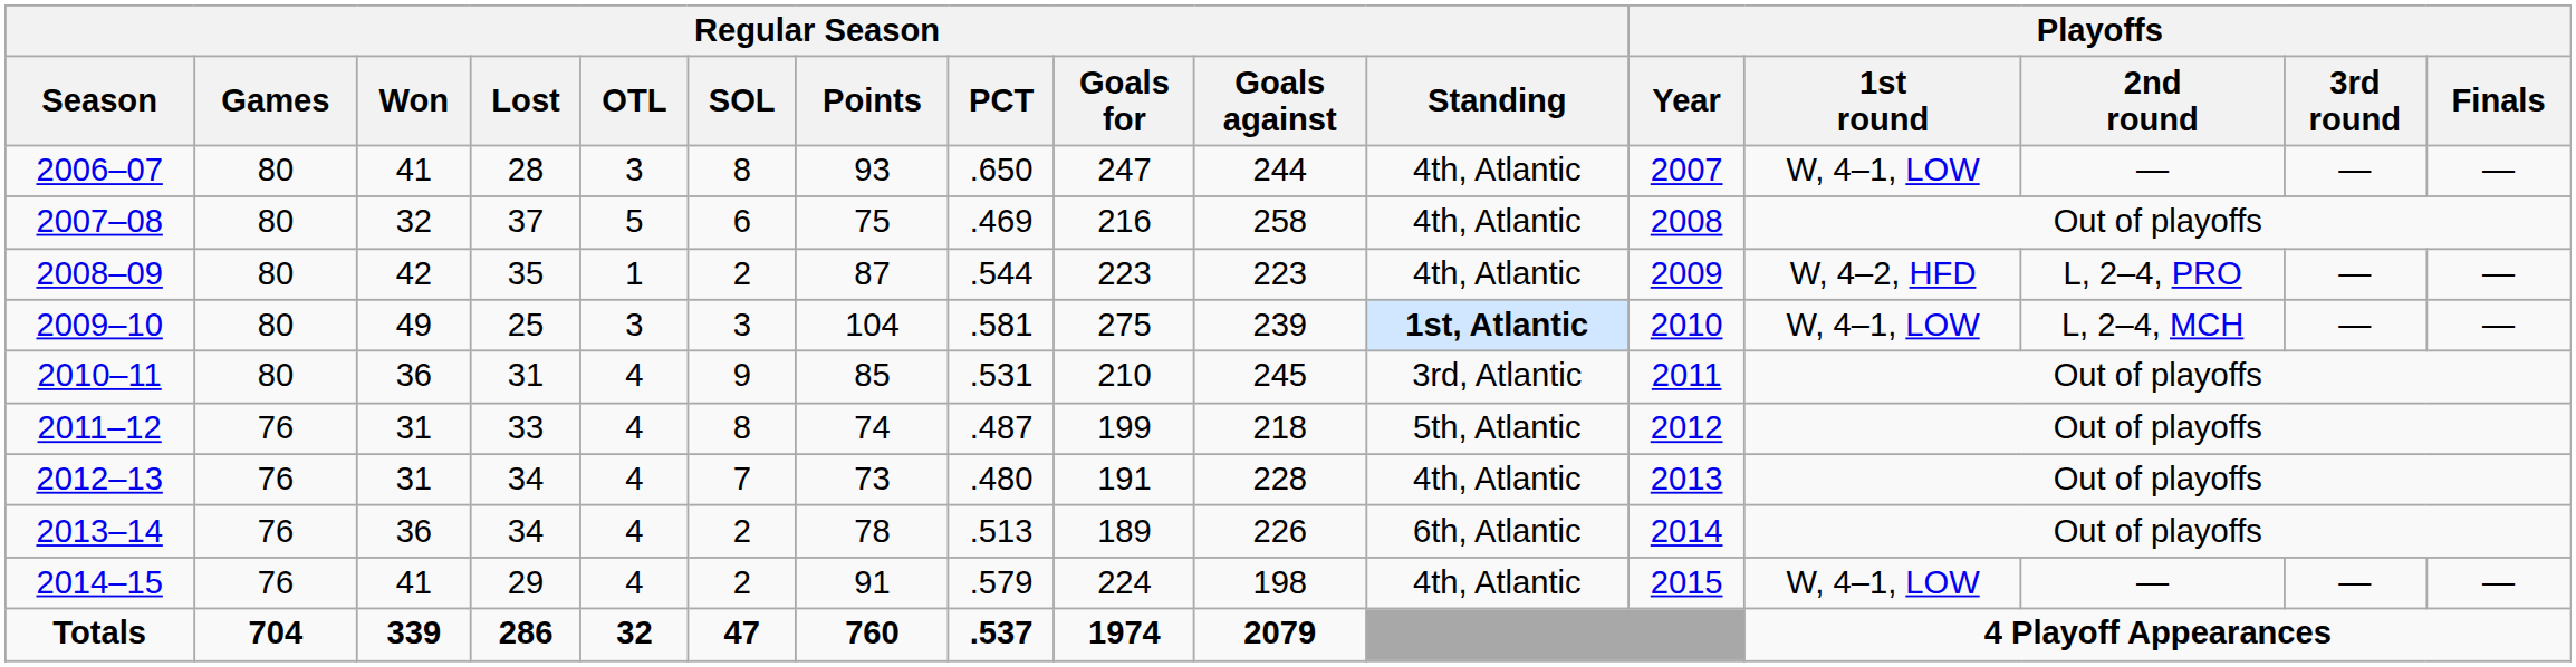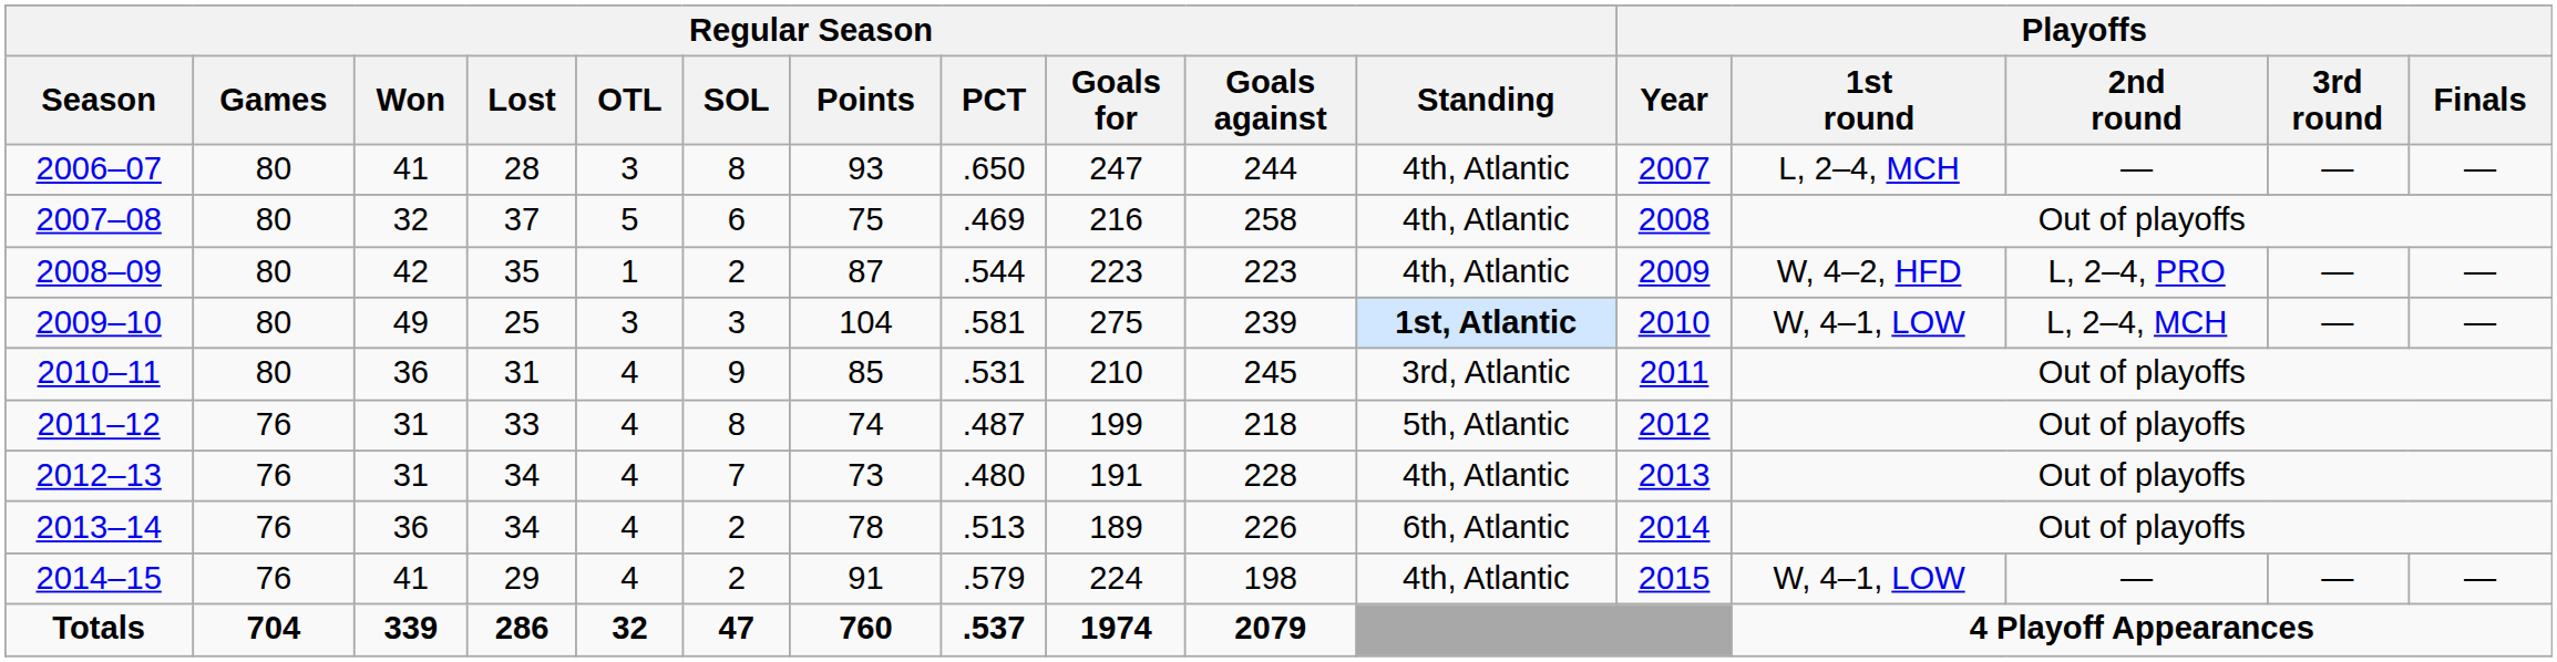2006–07 | Playoffs / 1st round: W, 4–1, LOW -> L, 2–4, MCH
